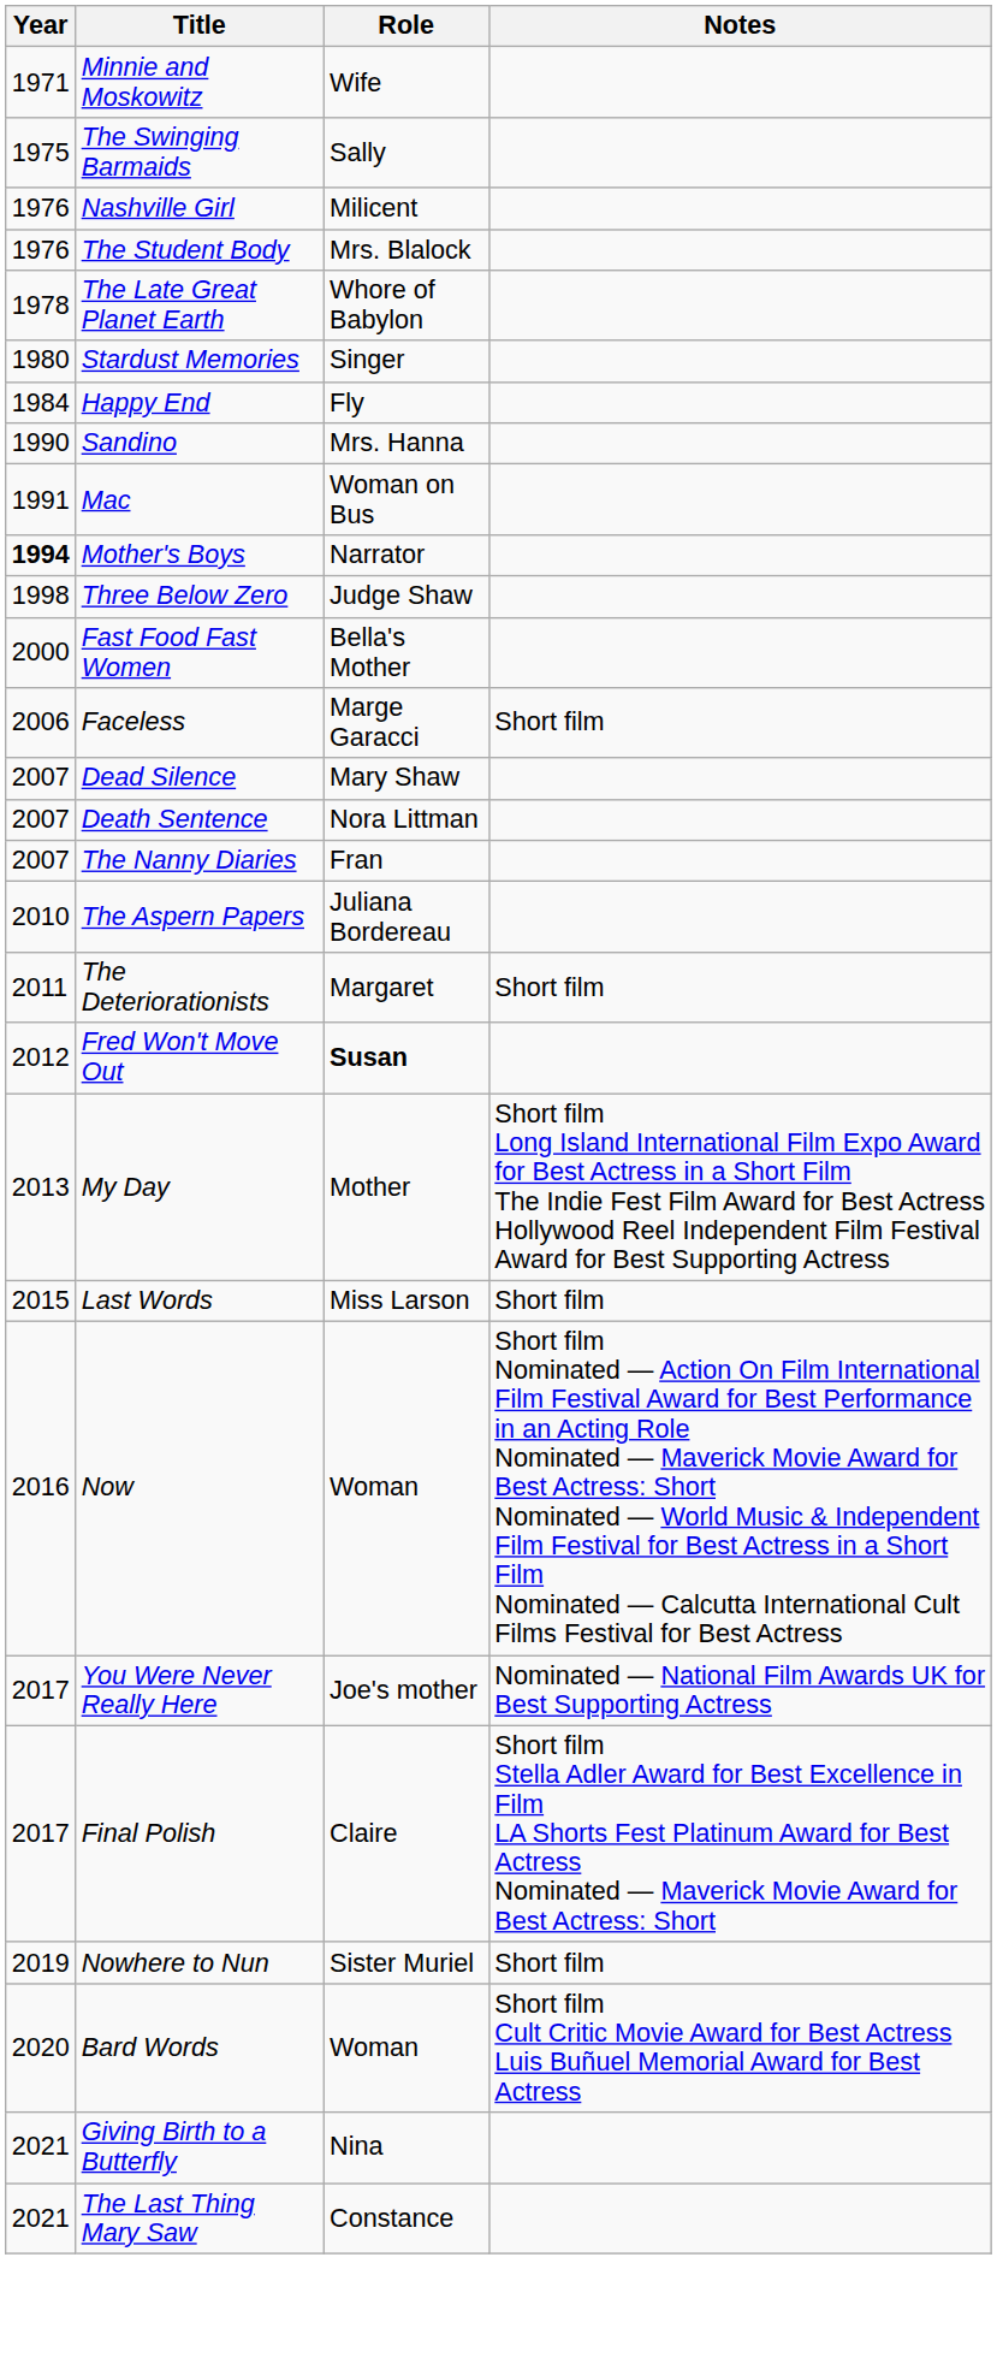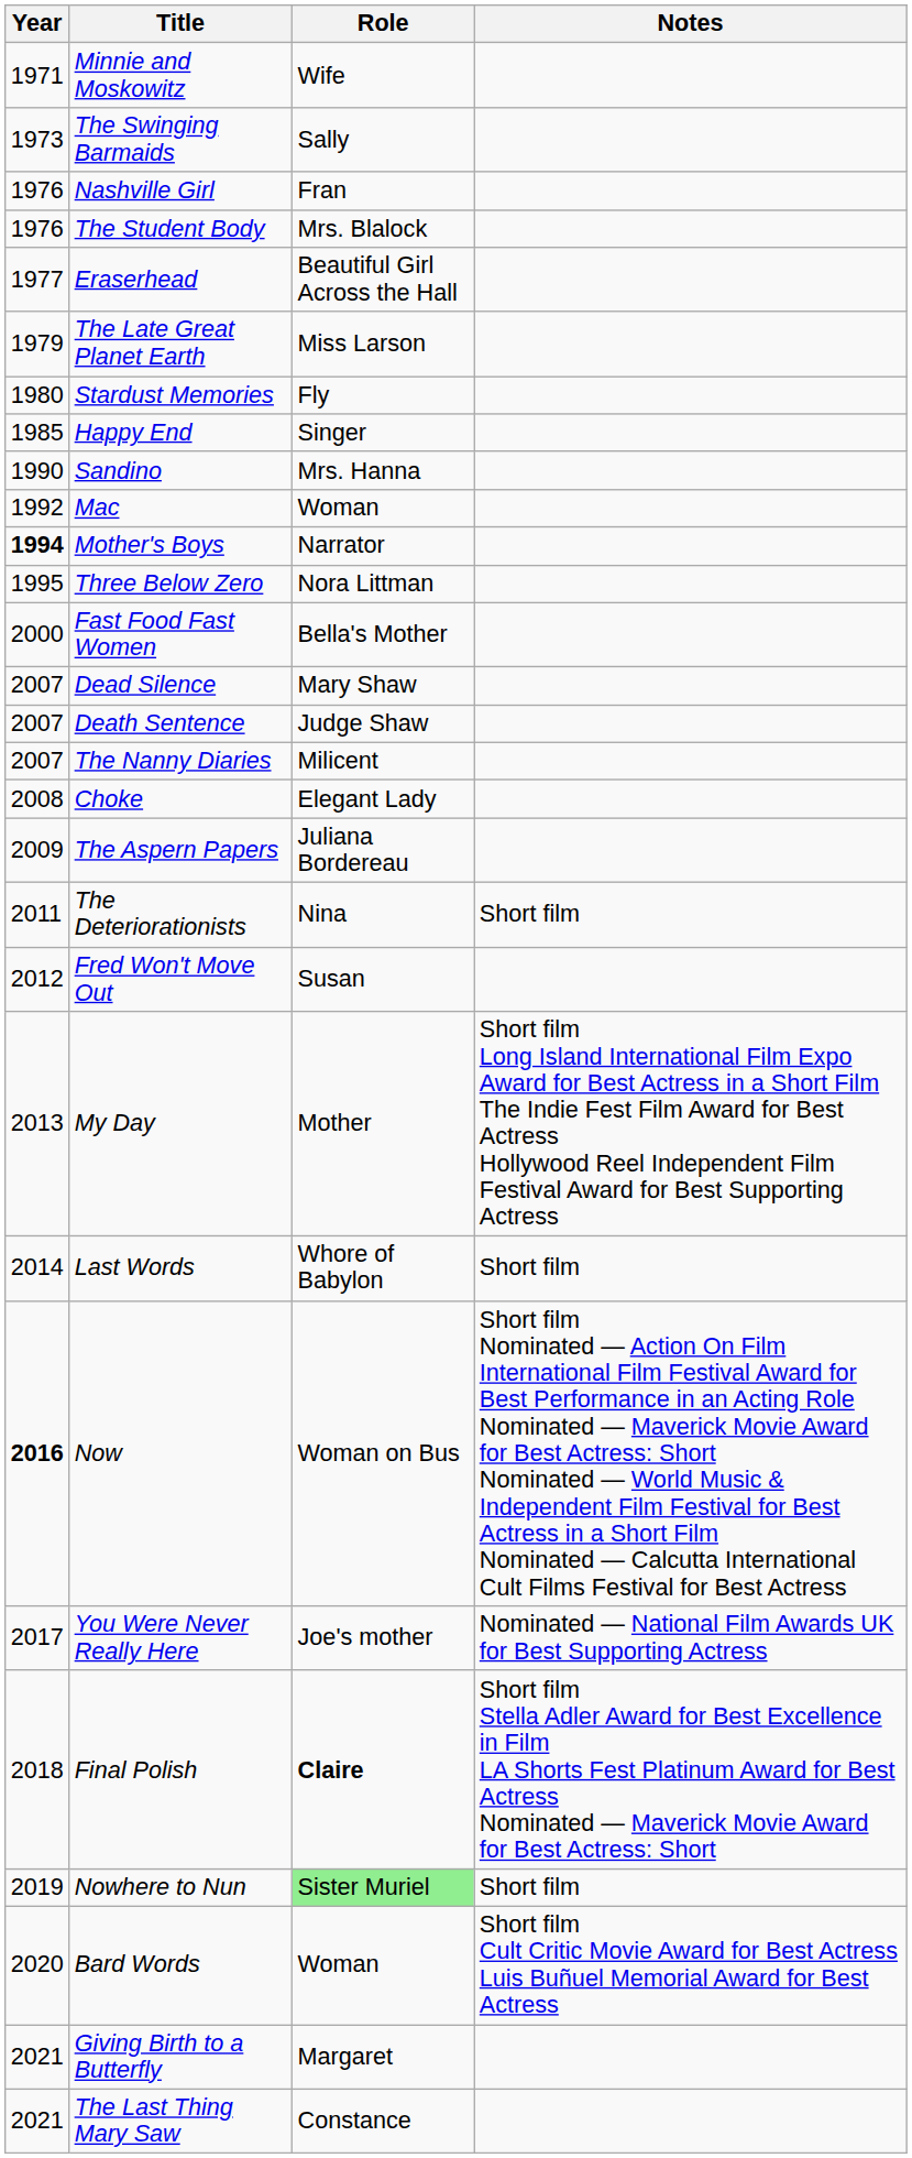The Swinging Barmaids | Year: 1975 -> 1973
Nashville Girl | Role: Milicent -> Fran
+ row: 1977 | Eraserhead | Beautiful Girl Across the Hall
The Late Great Planet Earth | Year: 1978 -> 1979
The Late Great Planet Earth | Role: Whore of Babylon -> Miss Larson
Stardust Memories | Role: Singer -> Fly
Happy End | Year: 1984 -> 1985
Happy End | Role: Fly -> Singer
Mac | Year: 1991 -> 1992
Mac | Role: Woman on Bus -> Woman
Three Below Zero | Year: 1998 -> 1995
Three Below Zero | Role: Judge Shaw -> Nora Littman
- row: 2006 | Faceless | Marge Garacci | Short film
Death Sentence | Role: Nora Littman -> Judge Shaw
The Nanny Diaries | Role: Fran -> Milicent
+ row: 2008 | Choke | Elegant Lady
The Aspern Papers | Year: 2010 -> 2009
The Deteriorationists | Role: Margaret -> Nina
Fred Won't Move Out | Role: bold -> normal
Last Words | Year: 2015 -> 2014
Last Words | Role: Miss Larson -> Whore of Babylon
Now | Year: normal -> bold
Now | Role: Woman -> Woman on Bus
Final Polish | Year: 2017 -> 2018
Final Polish | Role: normal -> bold
Nowhere to Nun | Role: no background -> lightgreen background
Giving Birth to a Butterfly | Role: Nina -> Margaret
